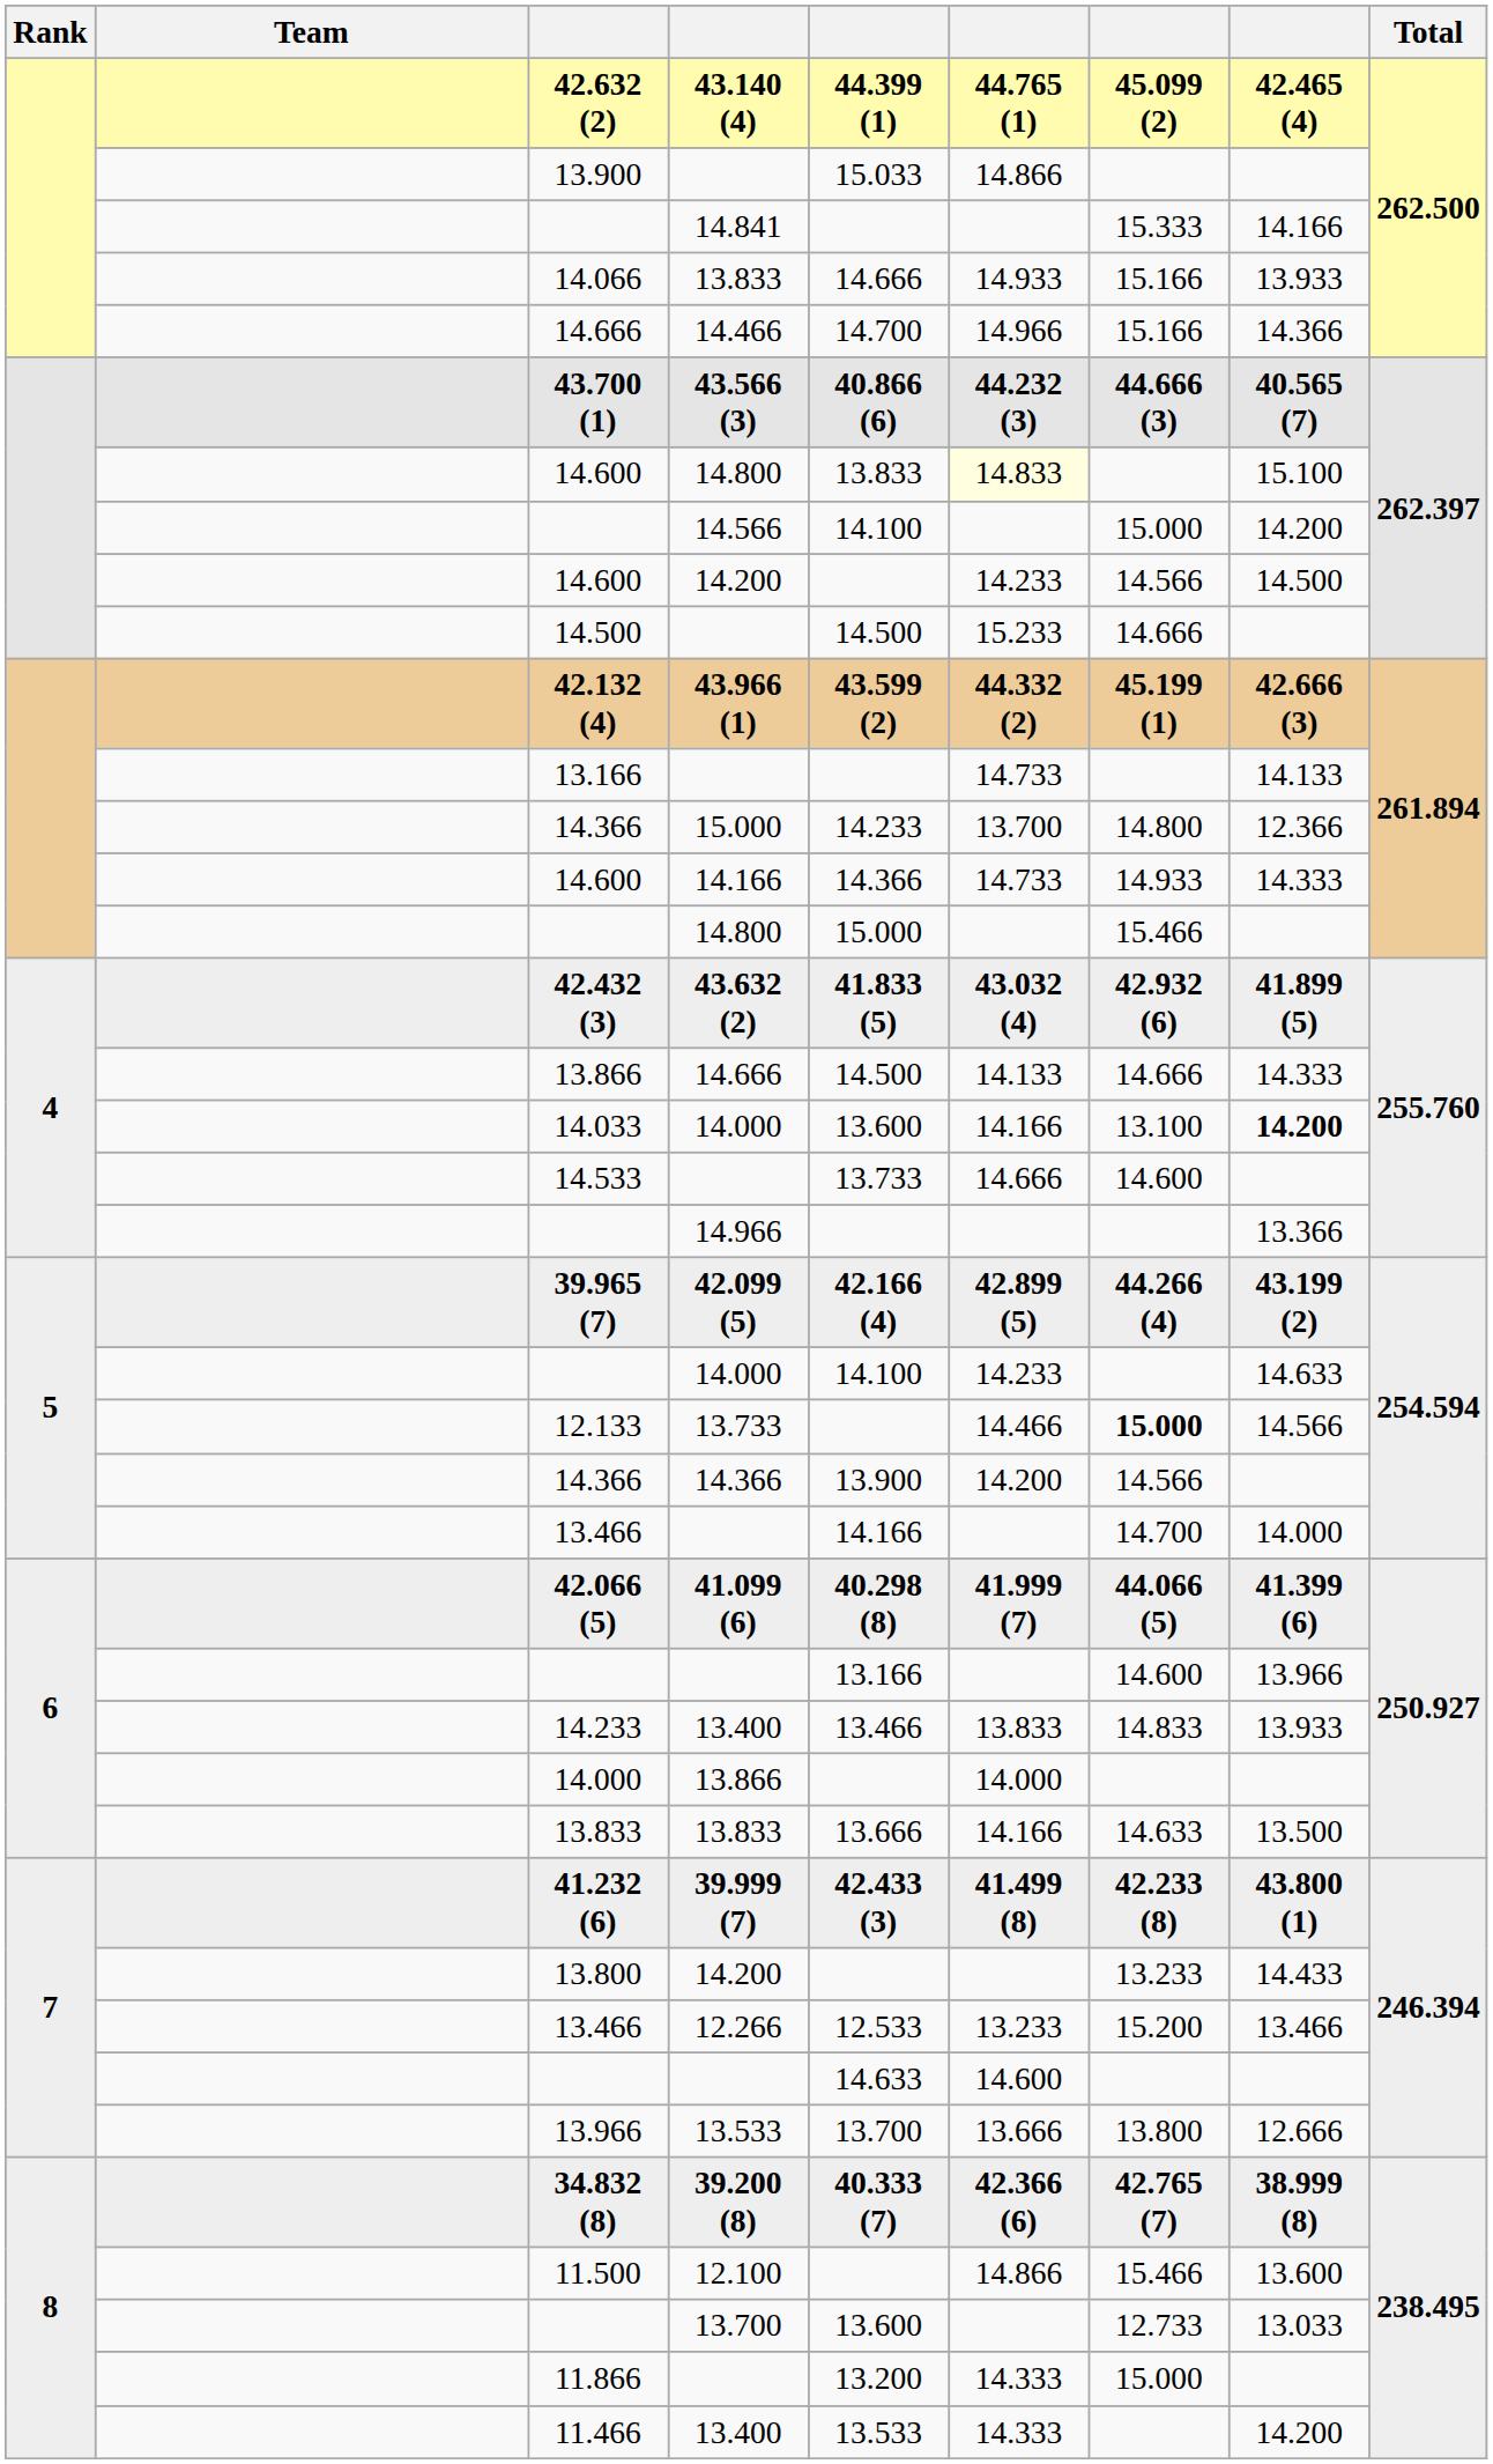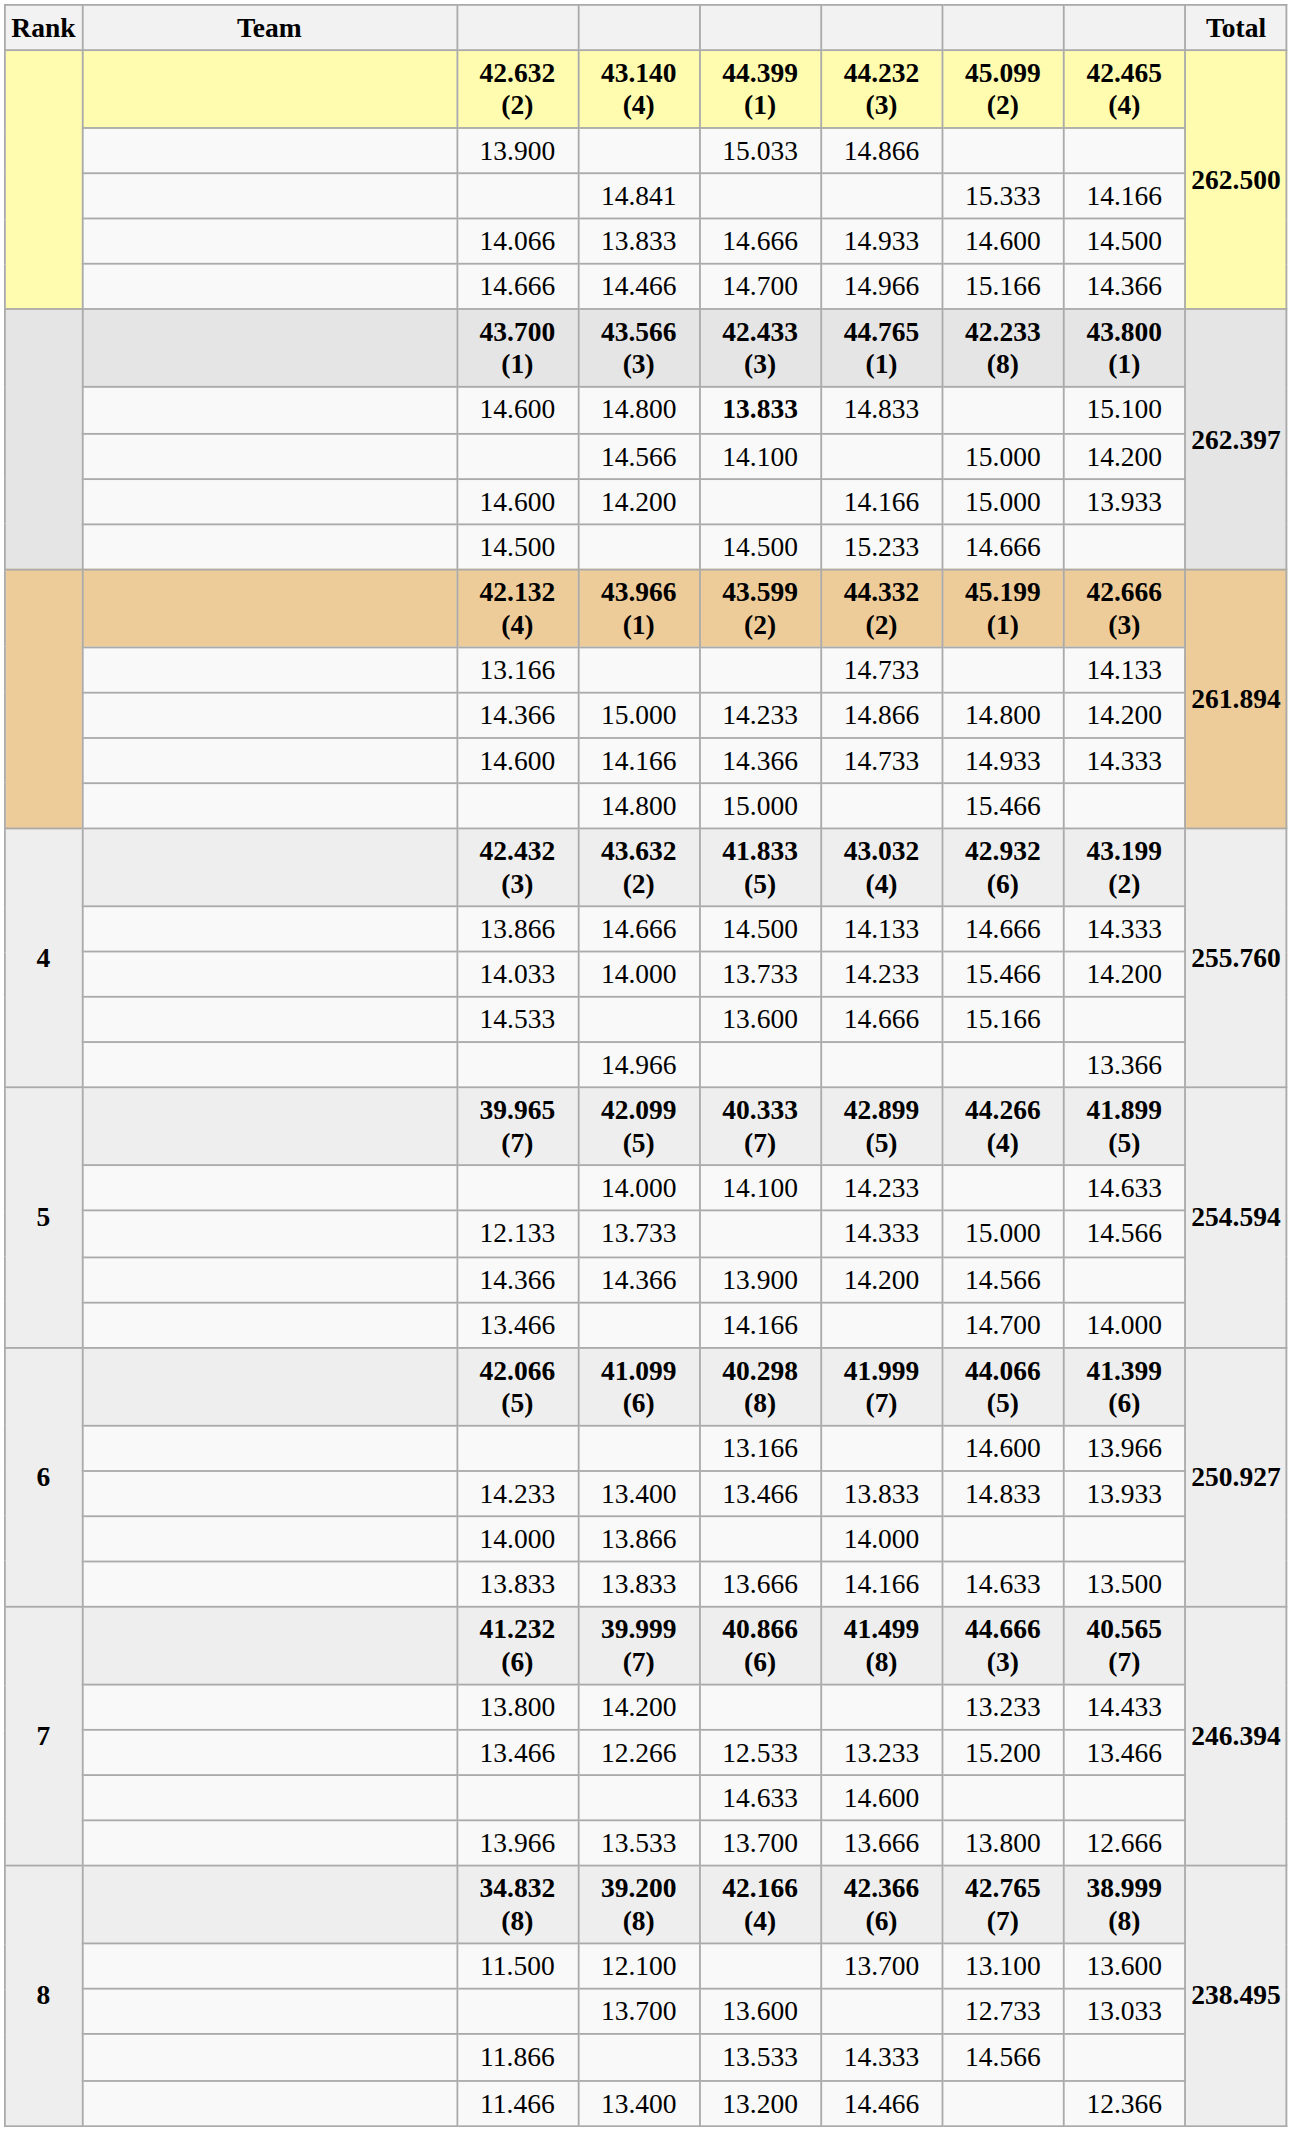42.632 (2) | column 6: 44.765 (1) -> 44.232 (3)
14.066 | column 7: 15.166 -> 14.600
14.066 | column 8: 13.933 -> 14.500
43.700 (1) | column 5: 40.866 (6) -> 42.433 (3)
43.700 (1) | column 6: 44.232 (3) -> 44.765 (1)
43.700 (1) | column 7: 44.666 (3) -> 42.233 (8)
43.700 (1) | column 8: 40.565 (7) -> 43.800 (1)
14.600 / 14.800 | column 5: normal -> bold
14.600 / 14.800 | column 6: lightyellow background -> no background
14.600 / 14.200 | column 6: 14.233 -> 14.166
14.600 / 14.200 | column 7: 14.566 -> 15.000
14.600 / 14.200 | column 8: 14.500 -> 13.933
14.366 / 15.000 | column 6: 13.700 -> 14.866
14.366 / 15.000 | column 8: 12.366 -> 14.200
42.432 (3) | column 8: 41.899 (5) -> 43.199 (2)
14.033 | column 5: 13.600 -> 13.733
14.033 | column 6: 14.166 -> 14.233
14.033 | column 7: 13.100 -> 15.466
14.033 | column 8: bold -> normal
14.533 | column 5: 13.733 -> 13.600
14.533 | column 7: 14.600 -> 15.166
39.965 (7) | column 5: 42.166 (4) -> 40.333 (7)
39.965 (7) | column 8: 43.199 (2) -> 41.899 (5)
12.133 | column 6: 14.466 -> 14.333
12.133 | column 7: bold -> normal
41.232 (6) | column 5: 42.433 (3) -> 40.866 (6)
41.232 (6) | column 7: 42.233 (8) -> 44.666 (3)
41.232 (6) | column 8: 43.800 (1) -> 40.565 (7)
34.832 (8) | column 5: 40.333 (7) -> 42.166 (4)
11.500 | column 6: 14.866 -> 13.700
11.500 | column 7: 15.466 -> 13.100
11.866 | column 5: 13.200 -> 13.533
11.866 | column 7: 15.000 -> 14.566
11.466 | column 5: 13.533 -> 13.200
11.466 | column 6: 14.333 -> 14.466
11.466 | column 8: 14.200 -> 12.366
